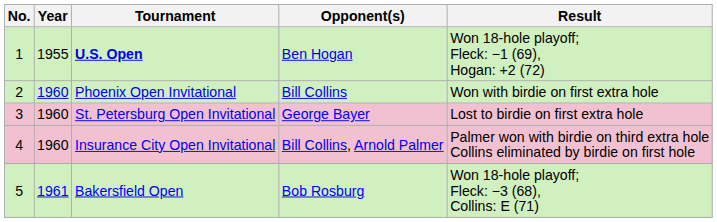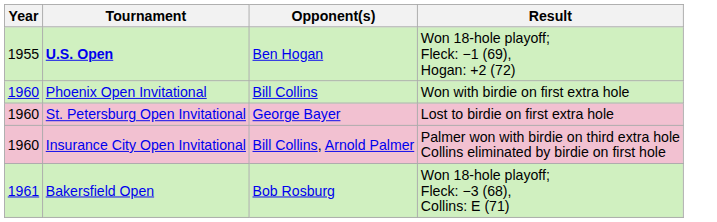- column: No. | 1 | 2 | 3 | 4 | 5
